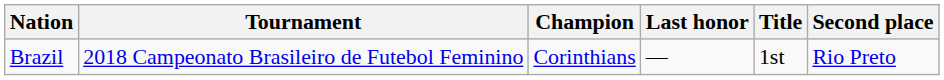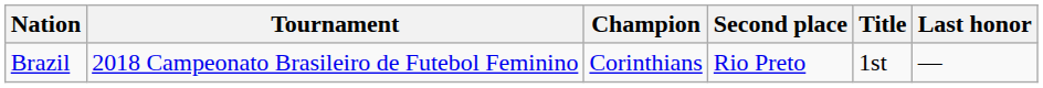columns swapped: Second place <-> Last honor
